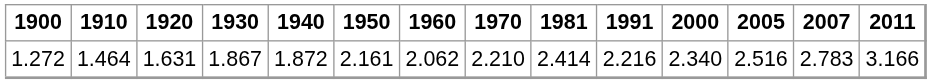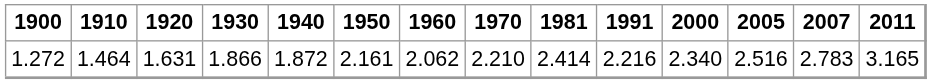1.272 | 1930: 1.867 -> 1.866
1.272 | 2011: 3.166 -> 3.165
